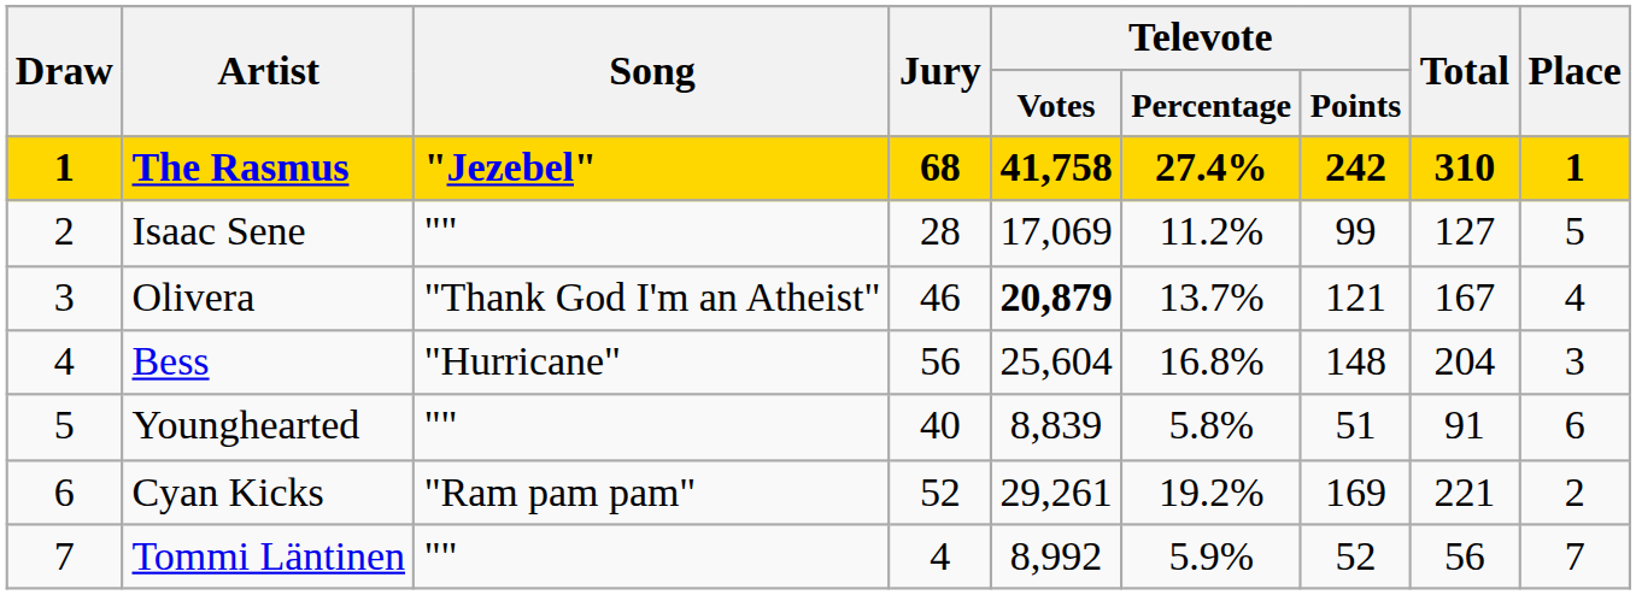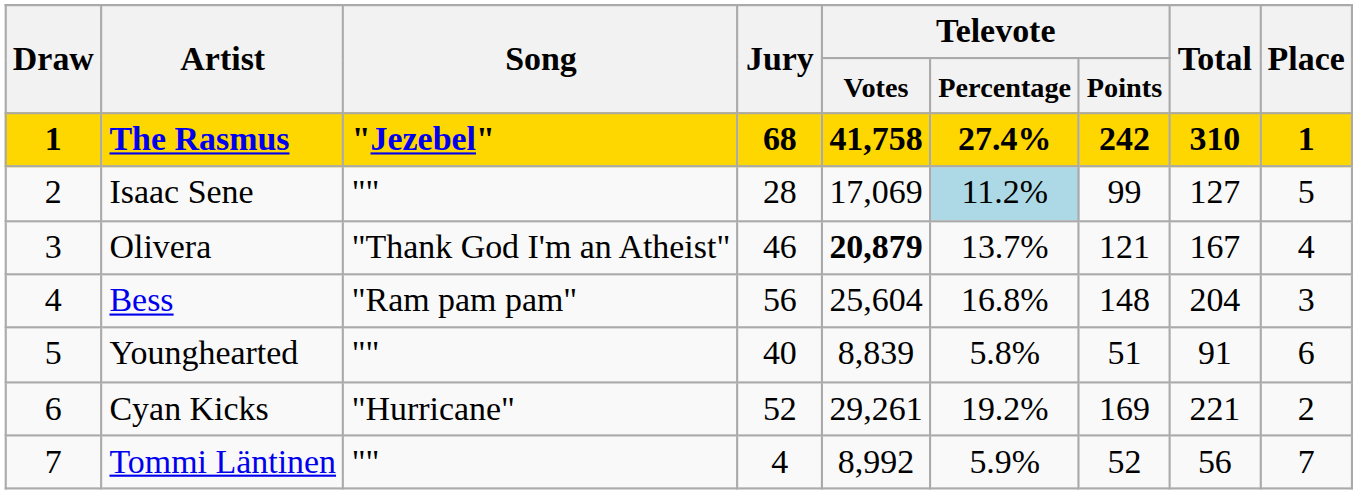Isaac Sene | Televote / Percentage: no background -> lightblue background
Bess | Song: "Hurricane" -> "Ram pam pam"
Cyan Kicks | Song: "Ram pam pam" -> "Hurricane"
